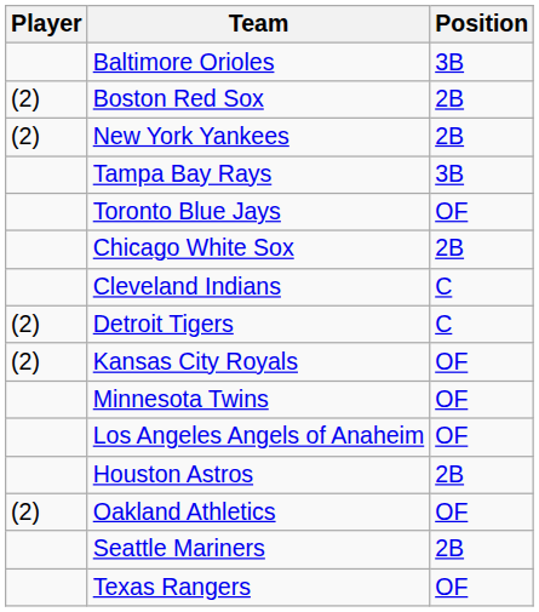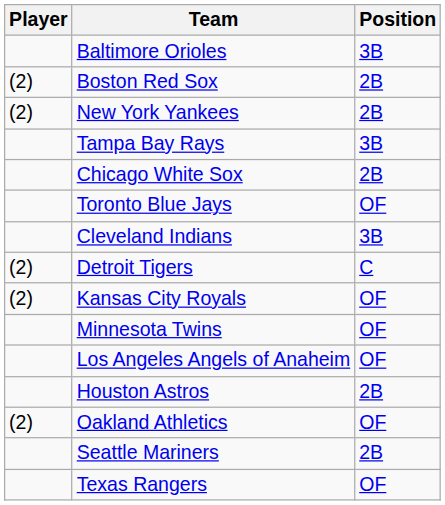rows swapped: Toronto Blue Jays <-> Chicago White Sox
Cleveland Indians | Position: C -> 3B
